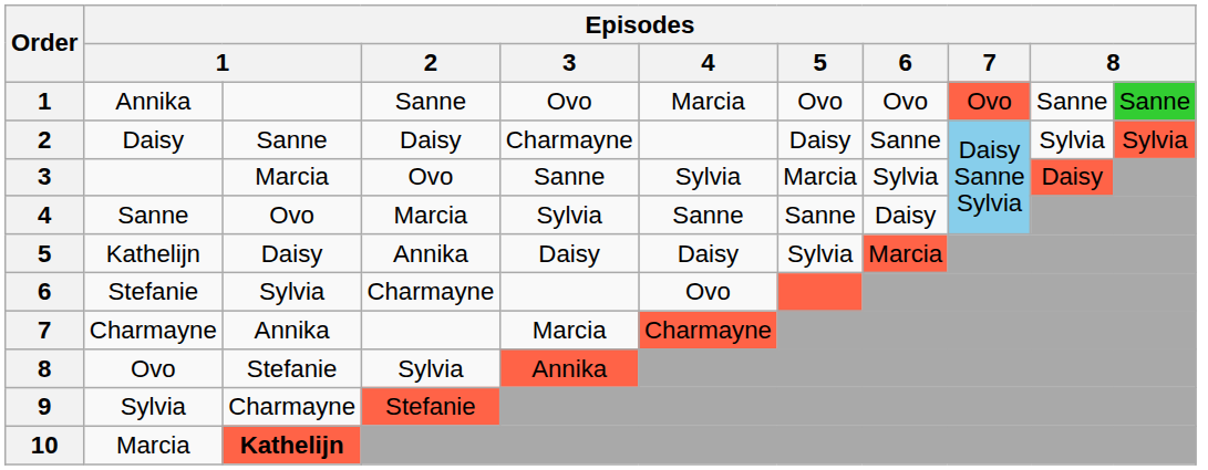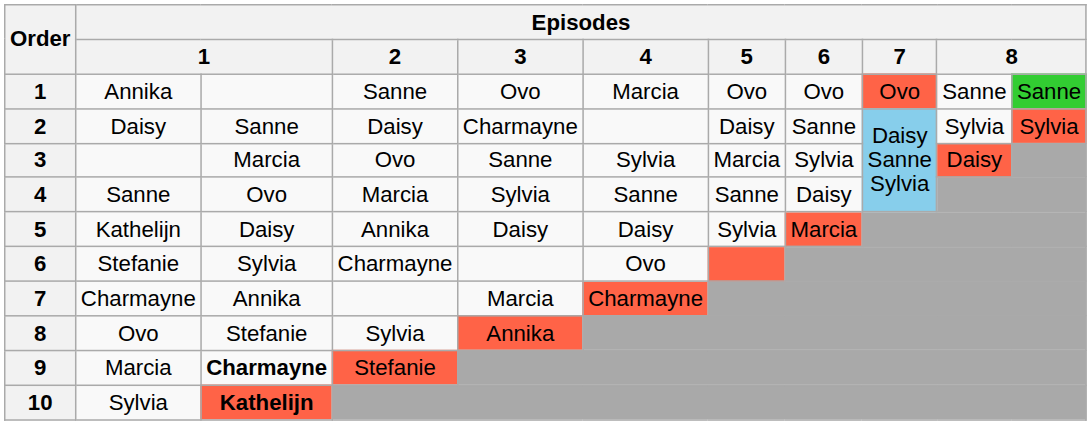9 | column 2: Sylvia -> Marcia
9 | column 3: normal -> bold
10 | column 2: Marcia -> Sylvia
